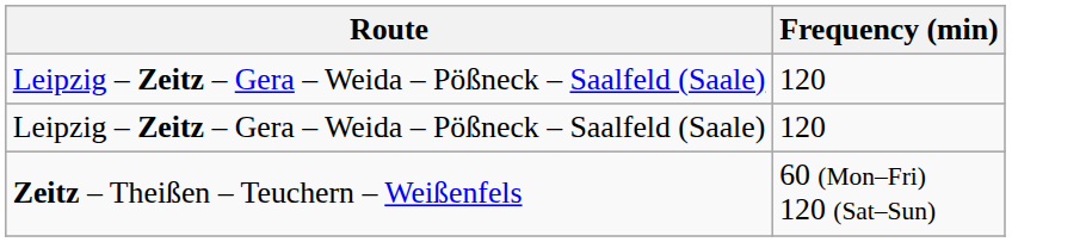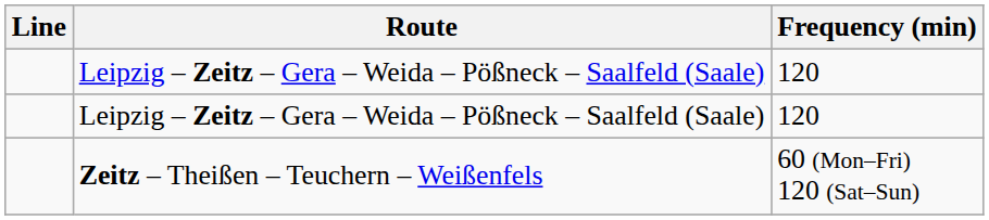+ column: Line
